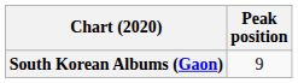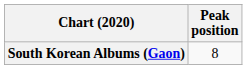South Korean Albums (Gaon) | Peak position: 9 -> 8
